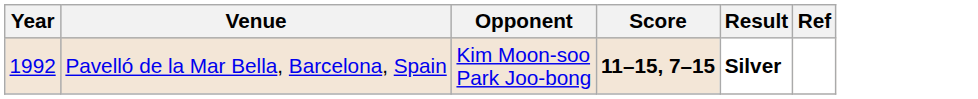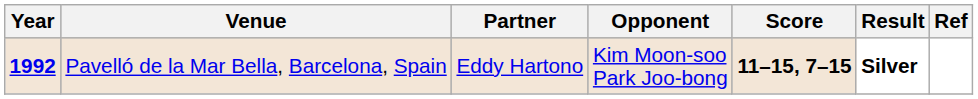+ column: Partner | Eddy Hartono
Pavelló de la Mar Bella, Barcelona, Spain | Year: normal -> bold
